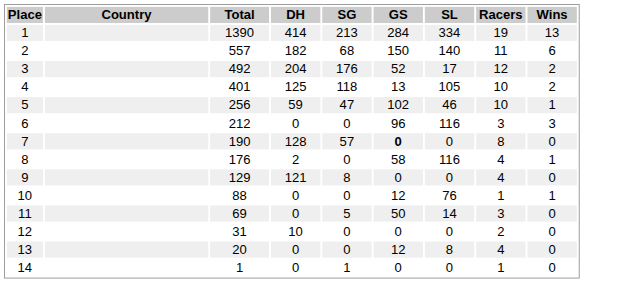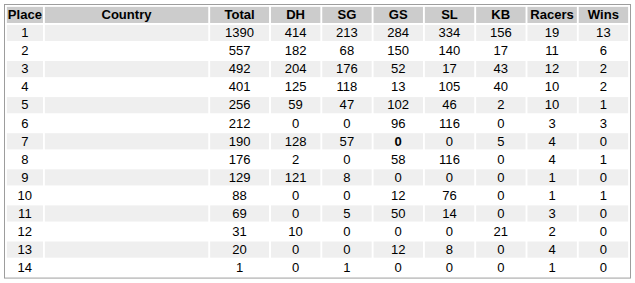+ column: KB | 156 | 17 | 43 | 40 | 2 | 0 | 5 | 0 | 0 | 0 | 0 | 21 | 0 | 0
7 | Racers: 8 -> 4
9 | Racers: 4 -> 1
